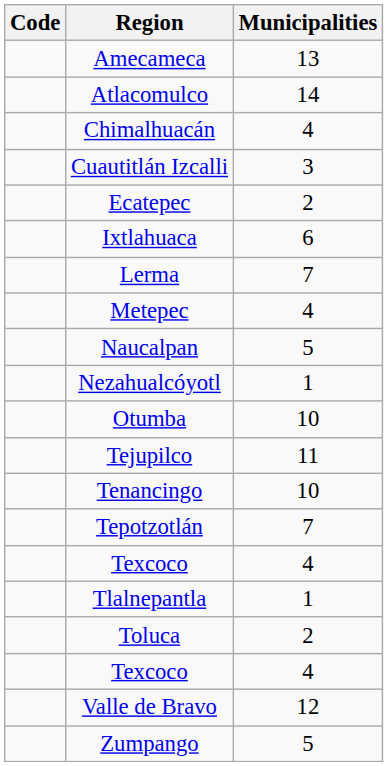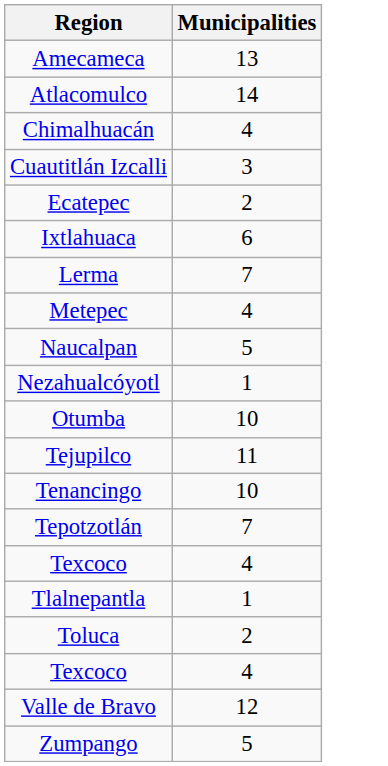- column: Code
